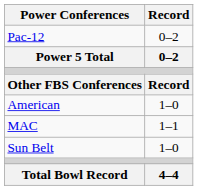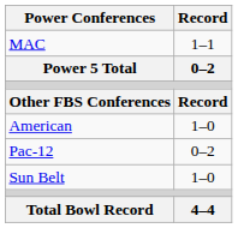rows swapped: Pac-12 <-> MAC
